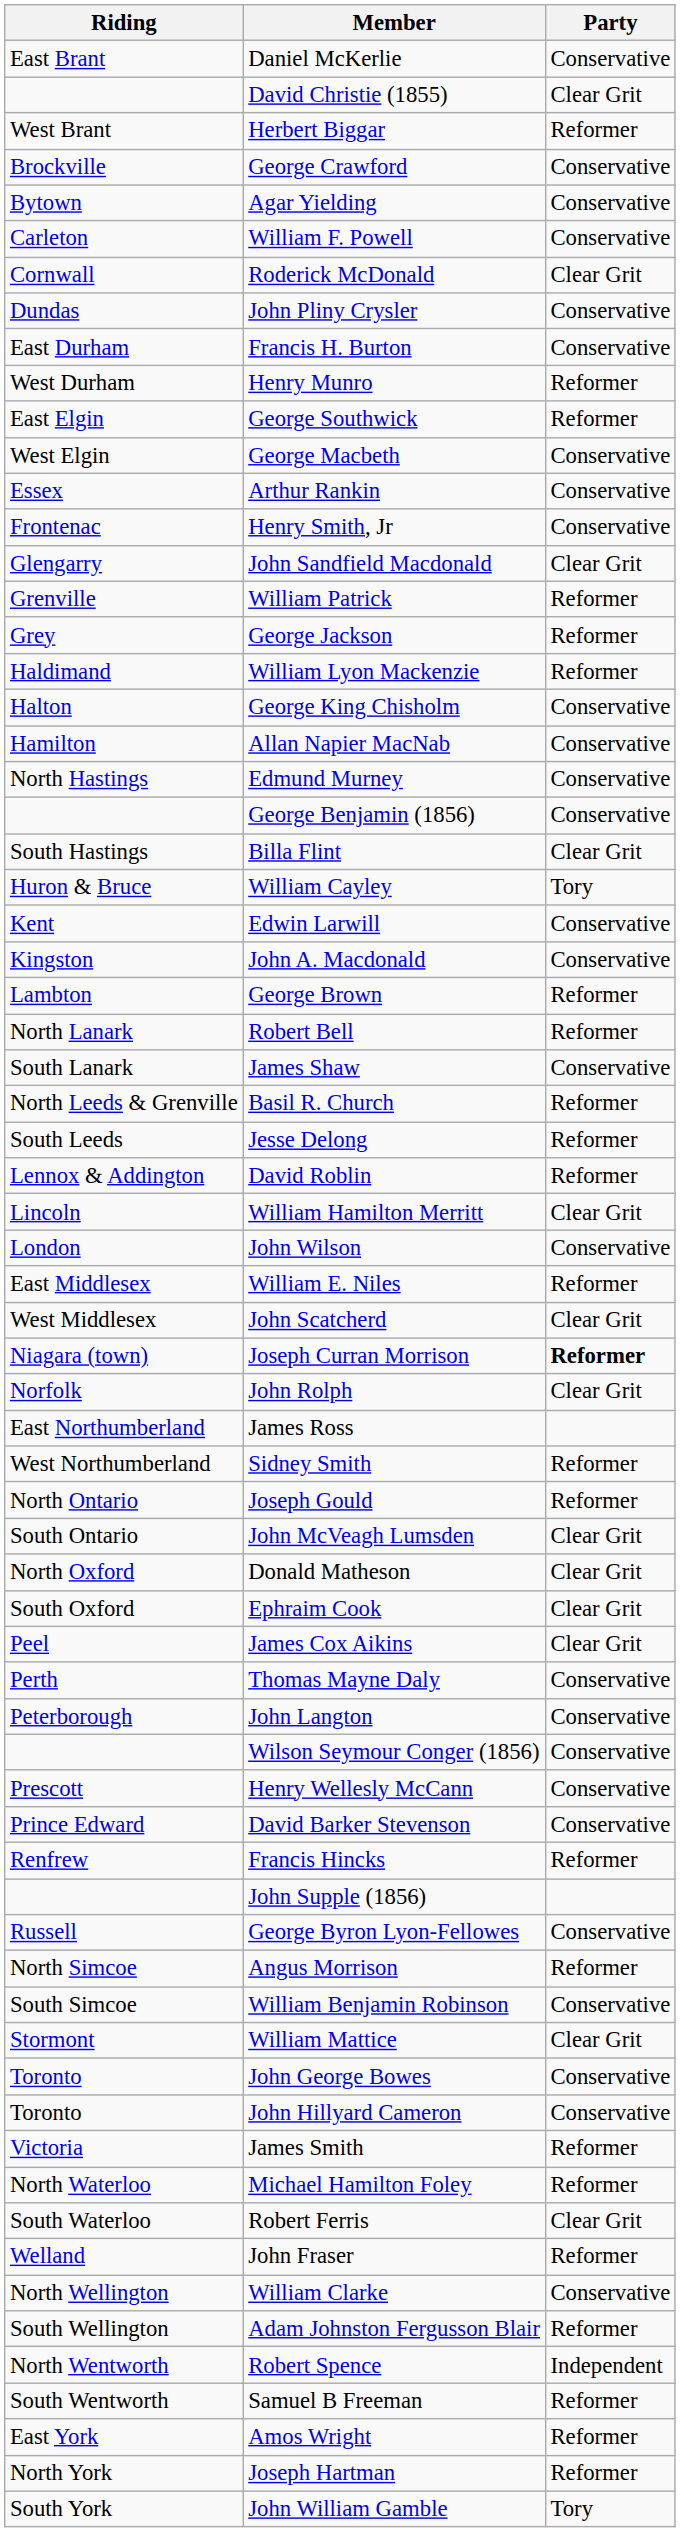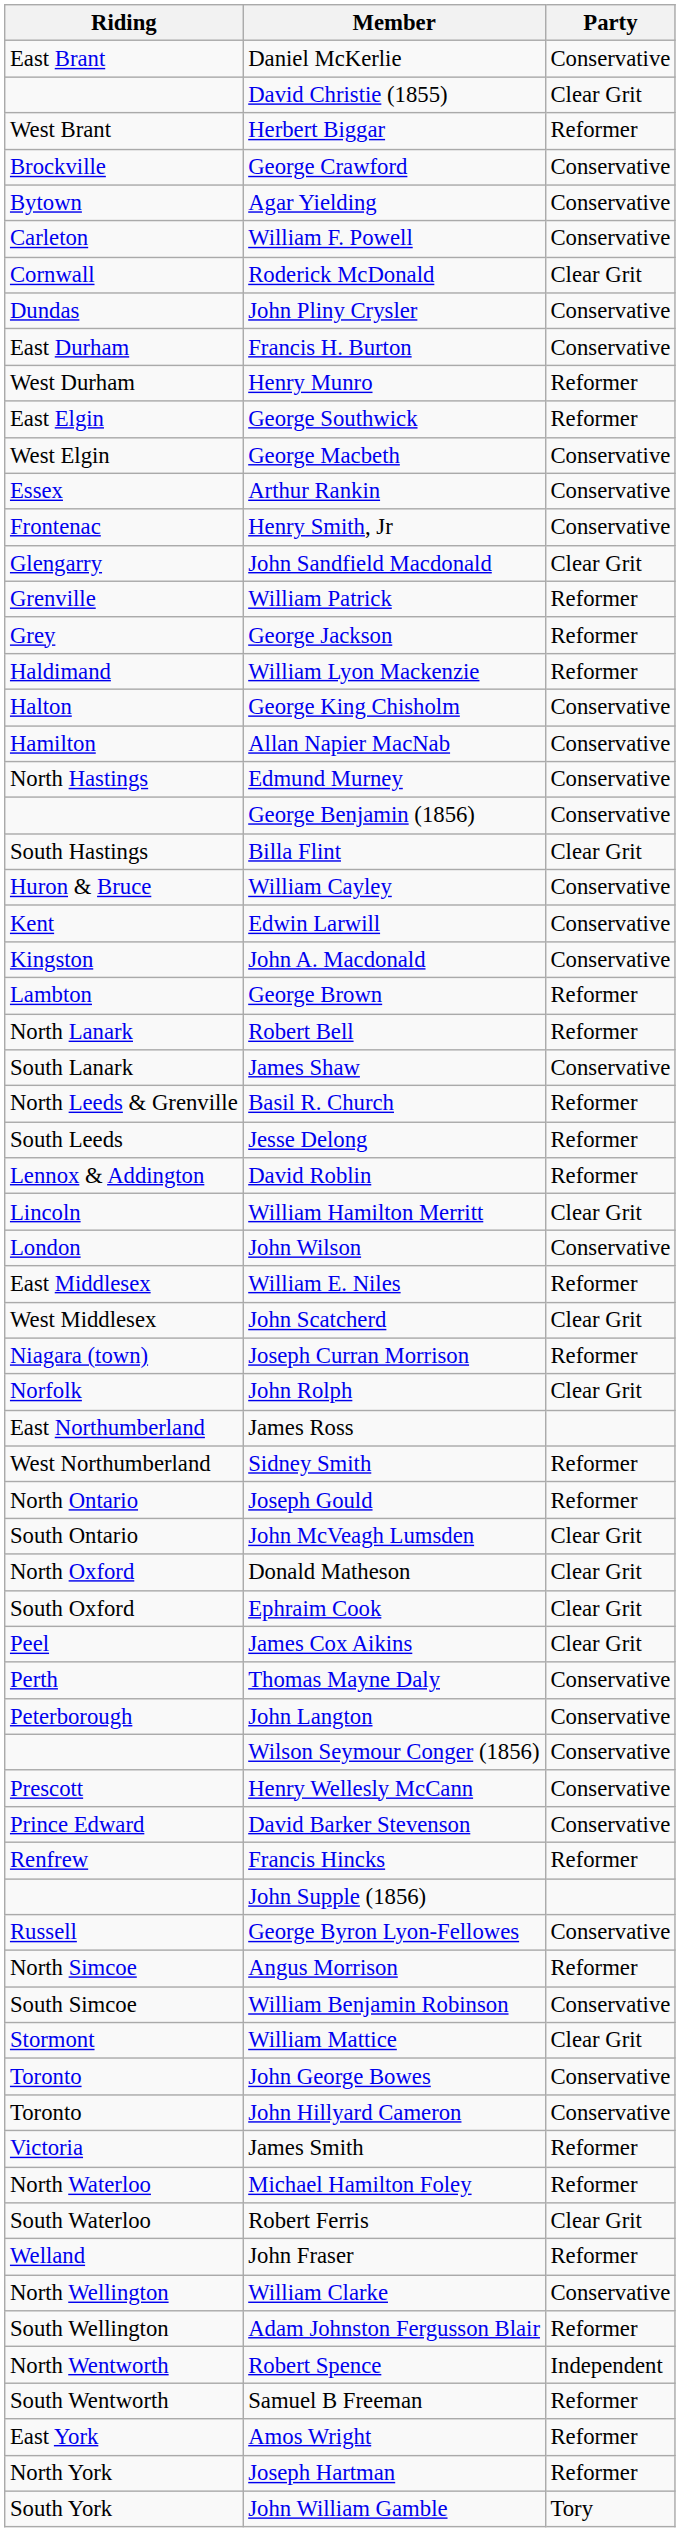William Cayley | Party: Tory -> Conservative
Joseph Curran Morrison | Party: bold -> normal
